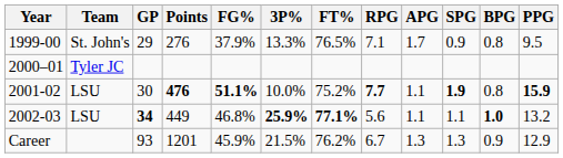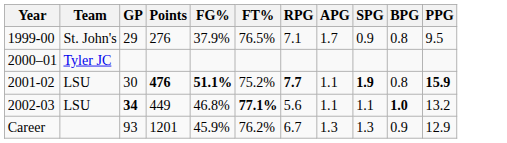- column: 3P% | 13.3% | 10.0% | 25.9% | 21.5%
